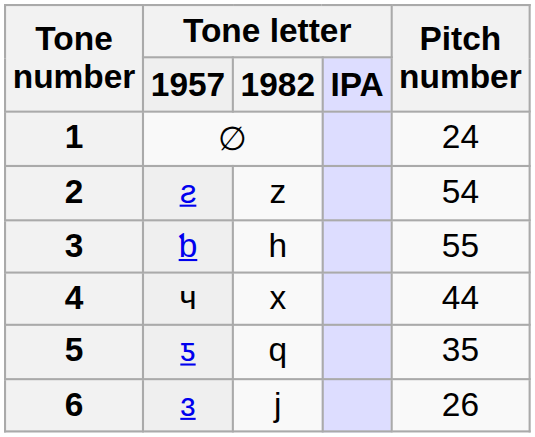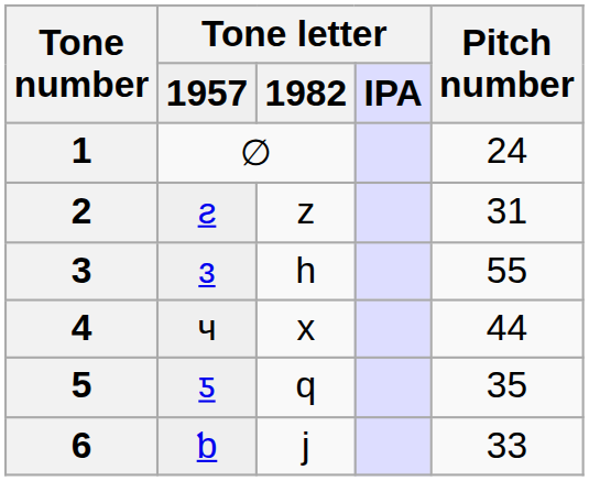2 | Pitch number: 54 -> 31
3 | Tone letter / 1957: ƅ -> ɜ
6 | Tone letter / 1957: ɜ -> ƅ
6 | Pitch number: 26 -> 33
